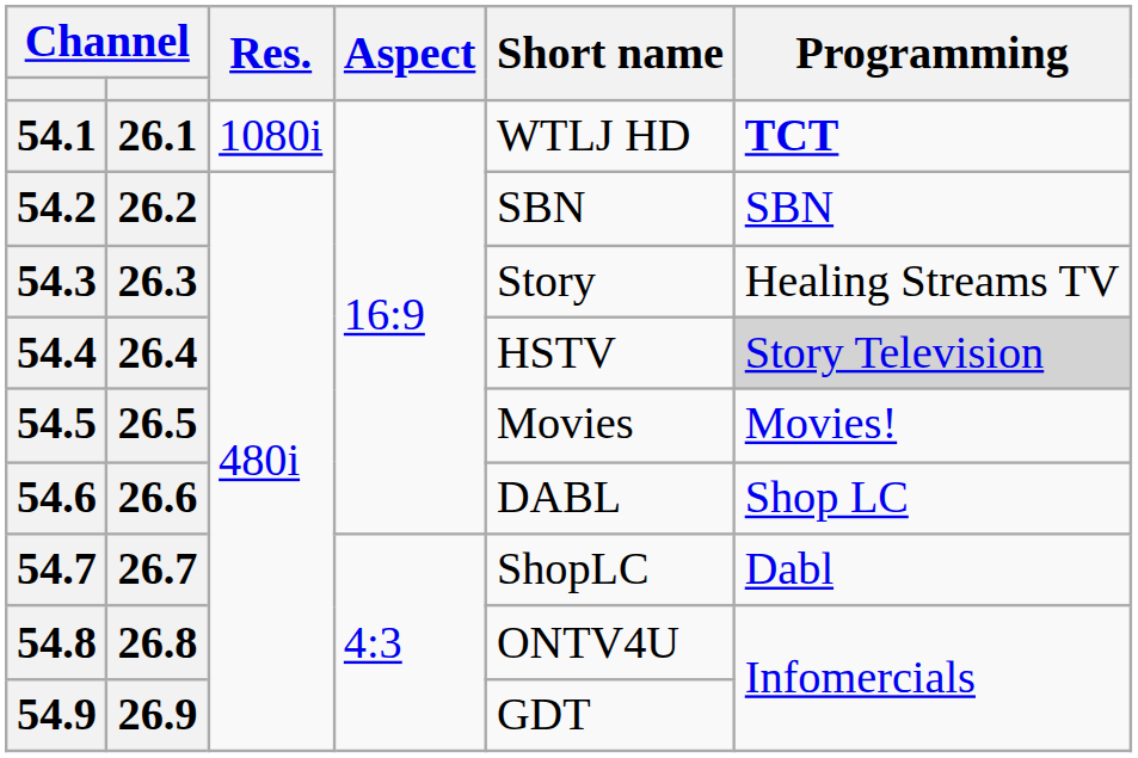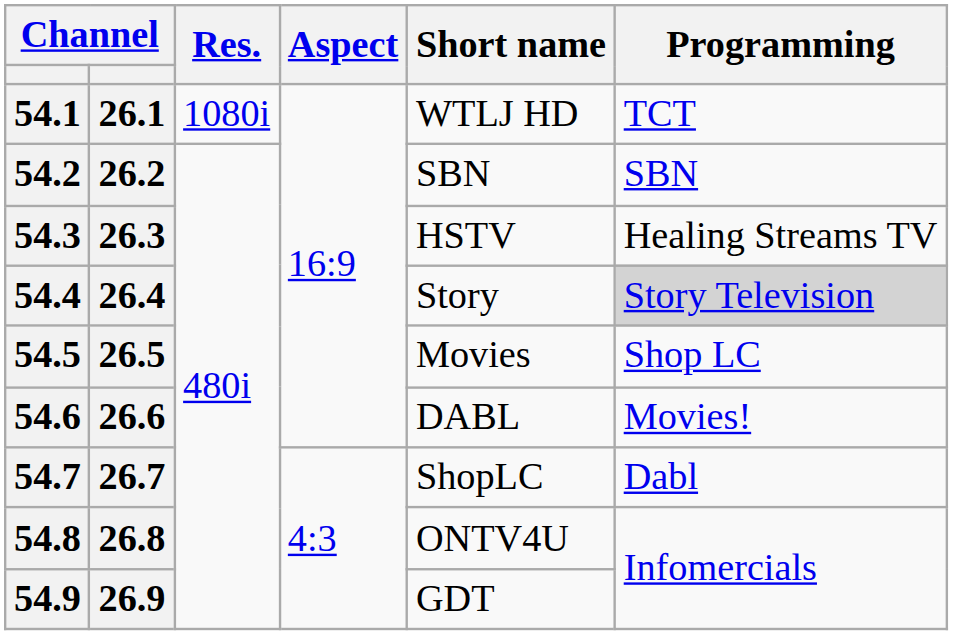54.1 | Programming: bold -> normal
54.3 | Short name: Story -> HSTV
54.4 | Short name: HSTV -> Story
54.5 | Programming: Movies! -> Shop LC
54.6 | Programming: Shop LC -> Movies!
